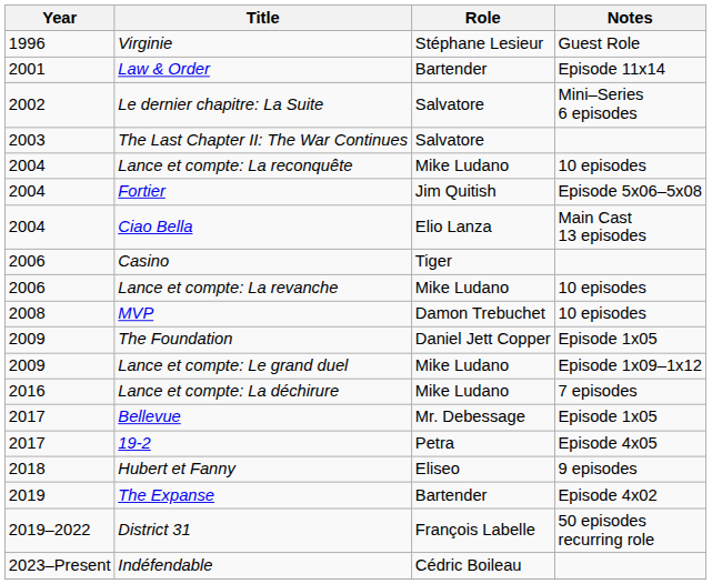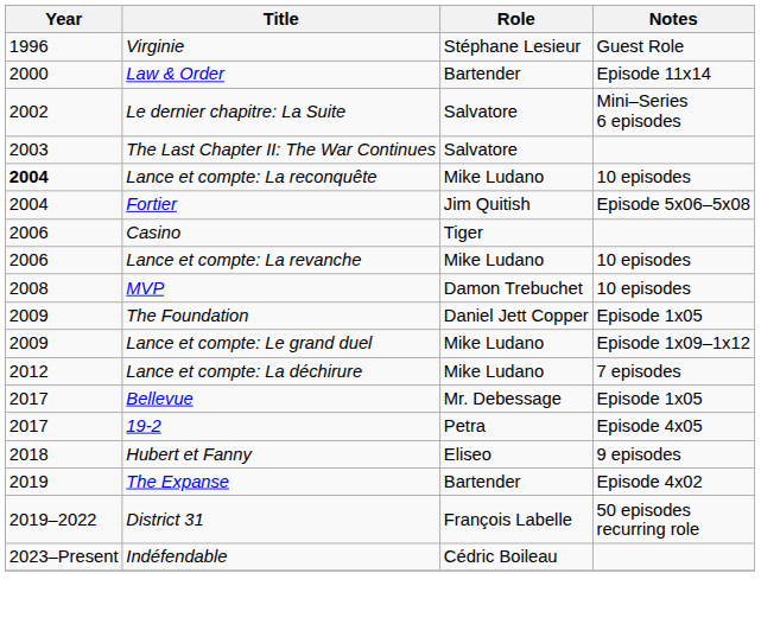Law & Order | Year: 2001 -> 2000
Lance et compte: La reconquête | Year: normal -> bold
- row: 2004 | Ciao Bella | Elio Lanza | Main Cast 13 episodes
Lance et compte: La déchirure | Year: 2016 -> 2012
